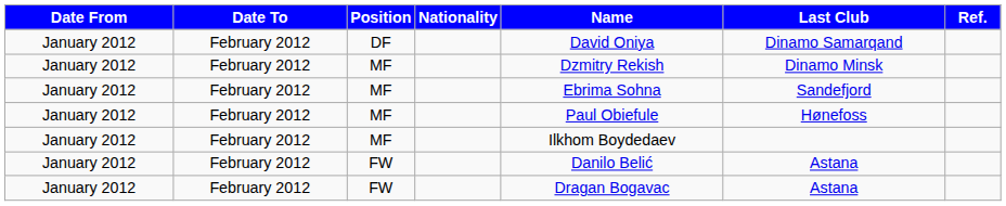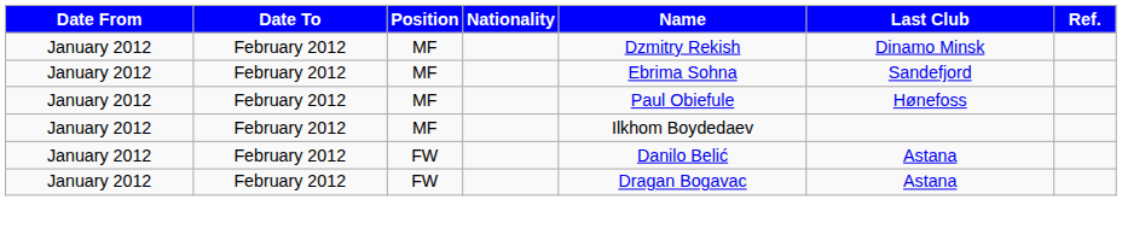- row: January 2012 | February 2012 | DF | David Oniya | Dinamo Samarqand
